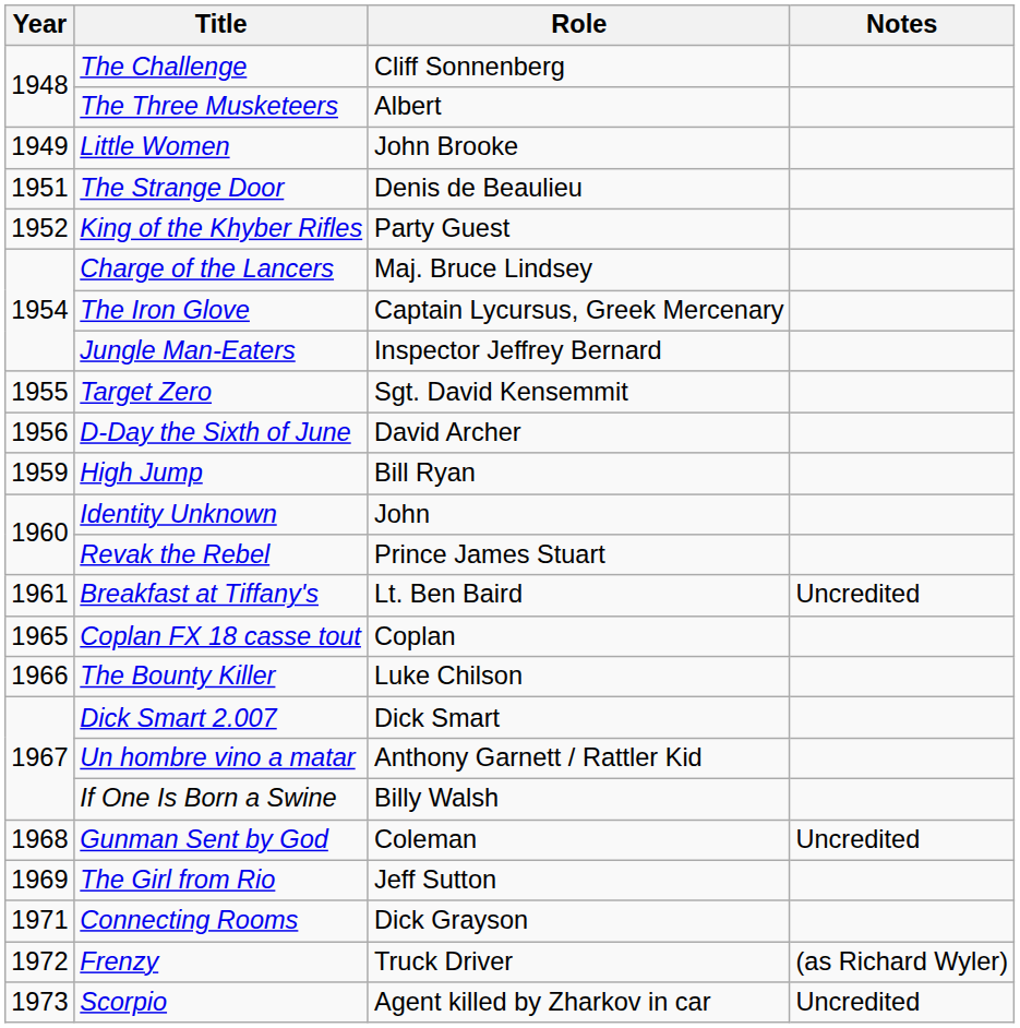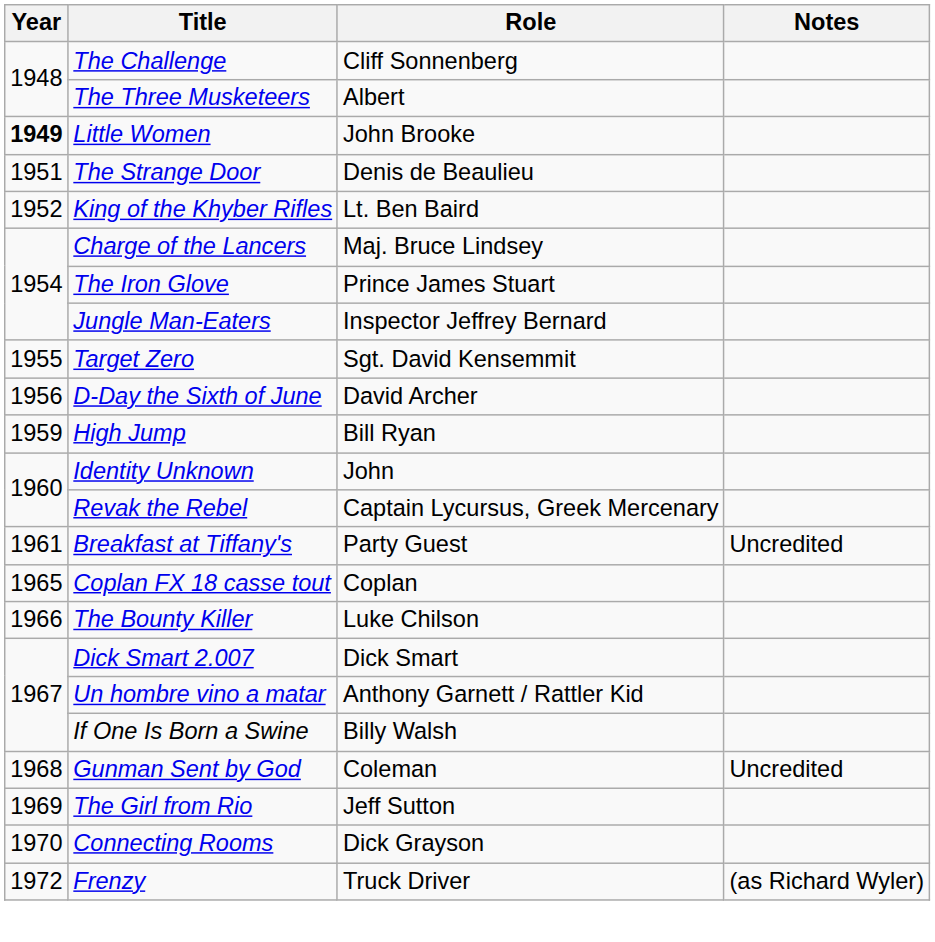Little Women | Year: normal -> bold
King of the Khyber Rifles | Role: Party Guest -> Lt. Ben Baird
The Iron Glove | Role: Captain Lycursus, Greek Mercenary -> Prince James Stuart
Revak the Rebel | Role: Prince James Stuart -> Captain Lycursus, Greek Mercenary
Breakfast at Tiffany's | Role: Lt. Ben Baird -> Party Guest
Connecting Rooms | Year: 1971 -> 1970
- row: 1973 | Scorpio | Agent killed by Zharkov in car | Uncredited
